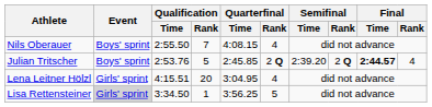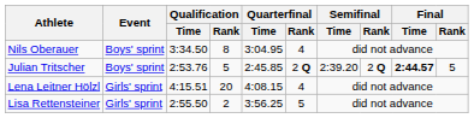Nils Oberauer | Qualification / Time: 2:55.50 -> 3:34.50
Nils Oberauer | Qualification / Rank: 7 -> 8
Nils Oberauer | Quarterfinal / Time: 4:08.15 -> 3:04.95
Julian Tritscher | Final / Rank: 4 -> 5
Lena Leitner Hölzl | Quarterfinal / Time: 3:04.95 -> 4:08.15
Lisa Rettensteiner | Event: lightgrey background -> no background
Lisa Rettensteiner | Qualification / Time: 3:34.50 -> 2:55.50
Lisa Rettensteiner | Qualification / Rank: 1 -> 2
